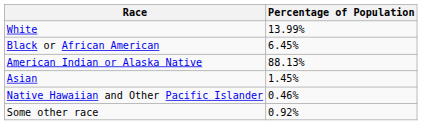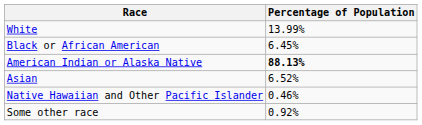American Indian or Alaska Native | Percentage of Population: normal -> bold
Asian | Percentage of Population: 1.45% -> 6.52%
